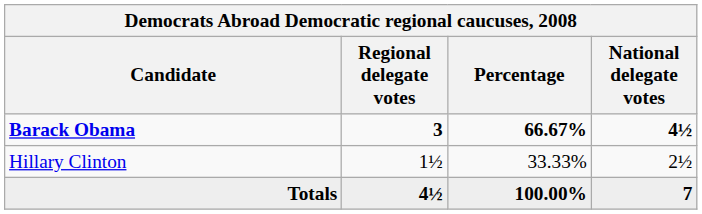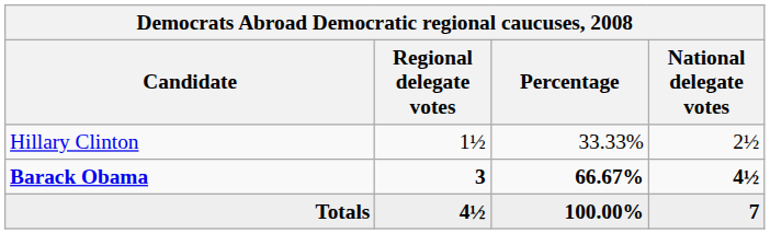rows swapped: Barack Obama <-> Hillary Clinton
